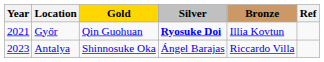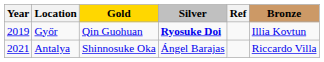columns swapped: Bronze <-> Ref
Győr | Year: 2021 -> 2019
Antalya | Year: 2023 -> 2021
